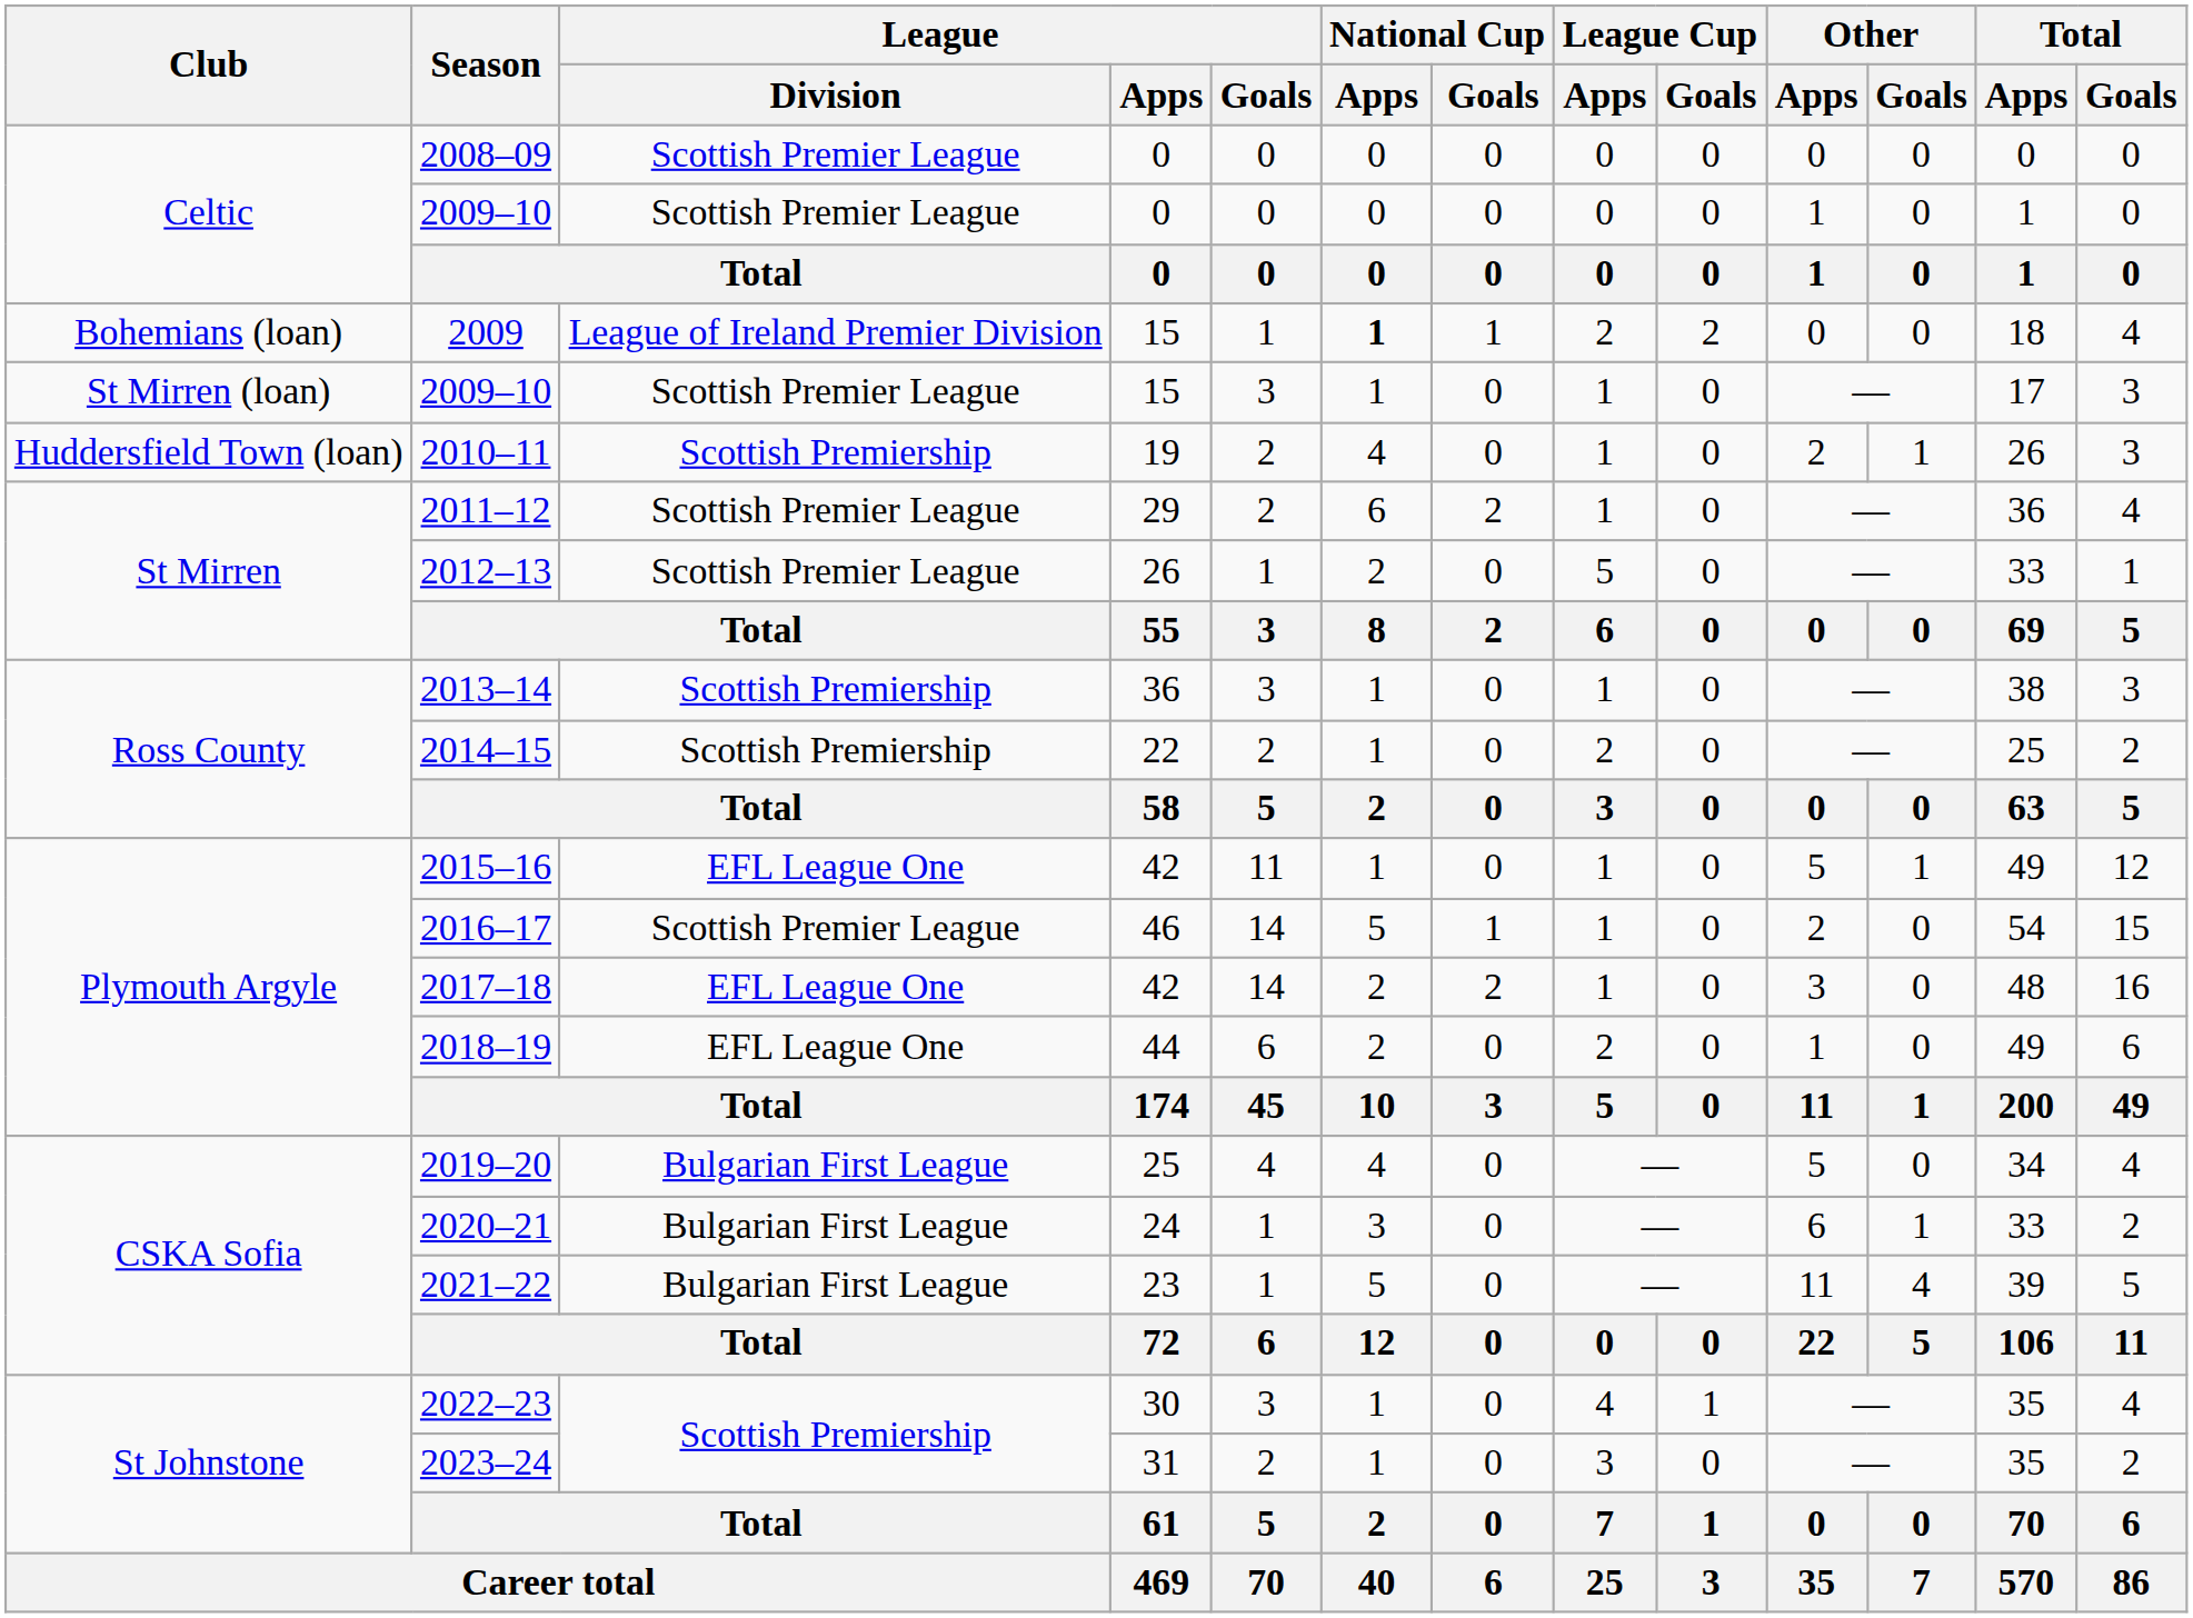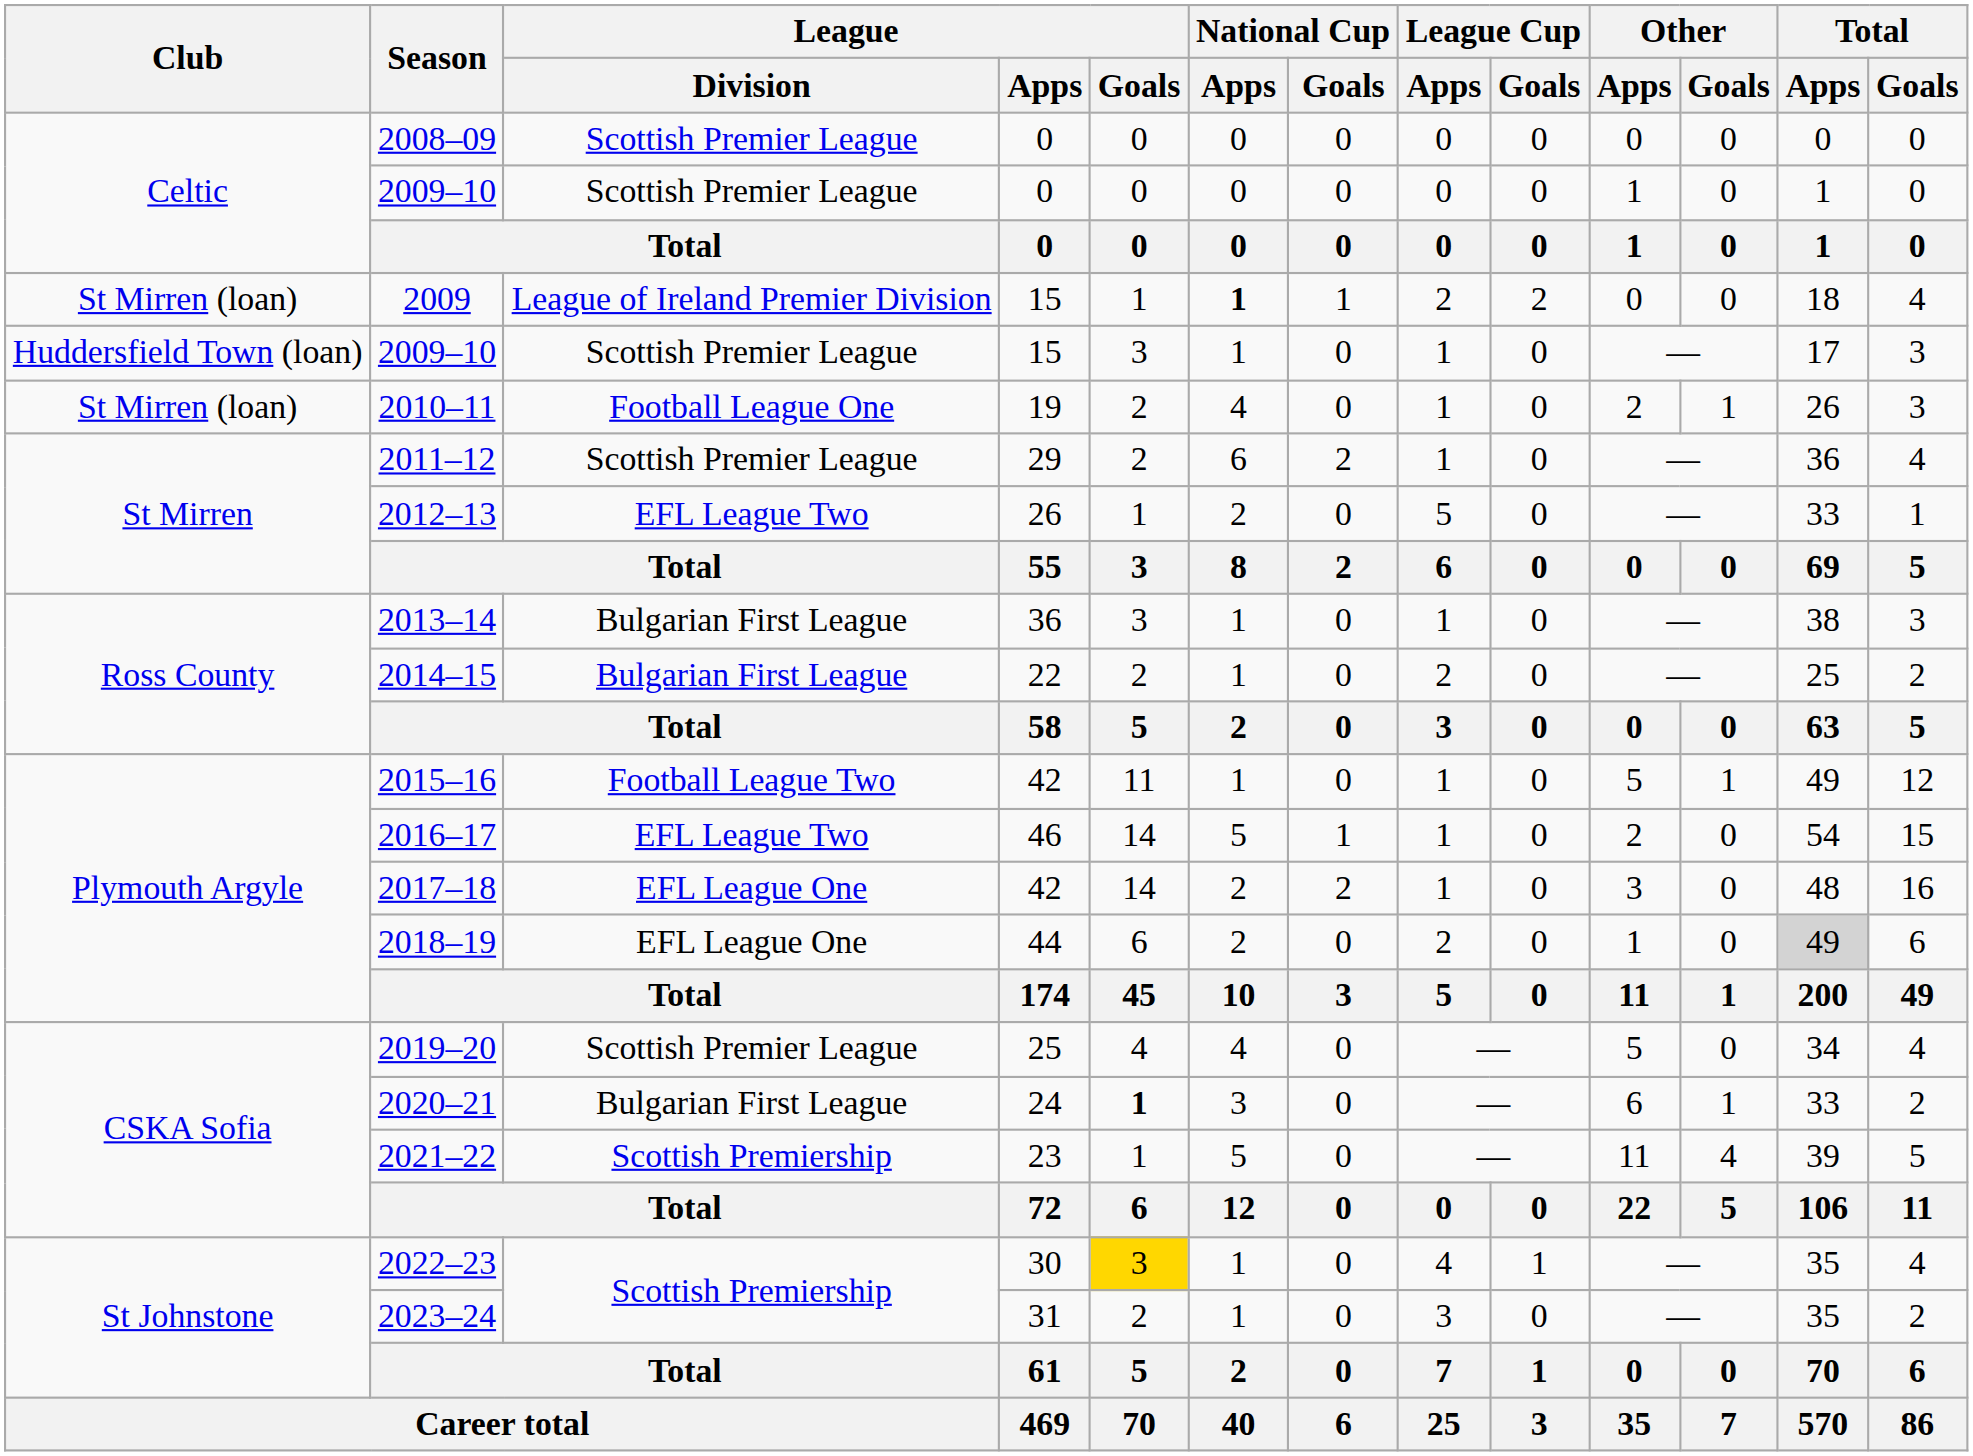2009 | Club: Bohemians (loan) -> St Mirren (loan)
2009–10 / 15 | Club: St Mirren (loan) -> Huddersfield Town (loan)
2010–11 | Club: Huddersfield Town (loan) -> St Mirren (loan)
2010–11 | League / Division: Scottish Premiership -> Football League One
2012–13 | League / Division: Scottish Premier League -> EFL League Two
2013–14 | League / Division: Scottish Premiership -> Bulgarian First League
2014–15 | League / Division: Scottish Premiership -> Bulgarian First League
2015–16 | League / Division: EFL League One -> Football League Two
2016–17 | League / Division: Scottish Premier League -> EFL League Two
2018–19 | Total / Apps: no background -> lightgrey background
2019–20 | League / Division: Bulgarian First League -> Scottish Premier League
2020–21 | League / Goals: normal -> bold
2021–22 | League / Division: Bulgarian First League -> Scottish Premiership
2022–23 | League / Goals: no background -> gold background
